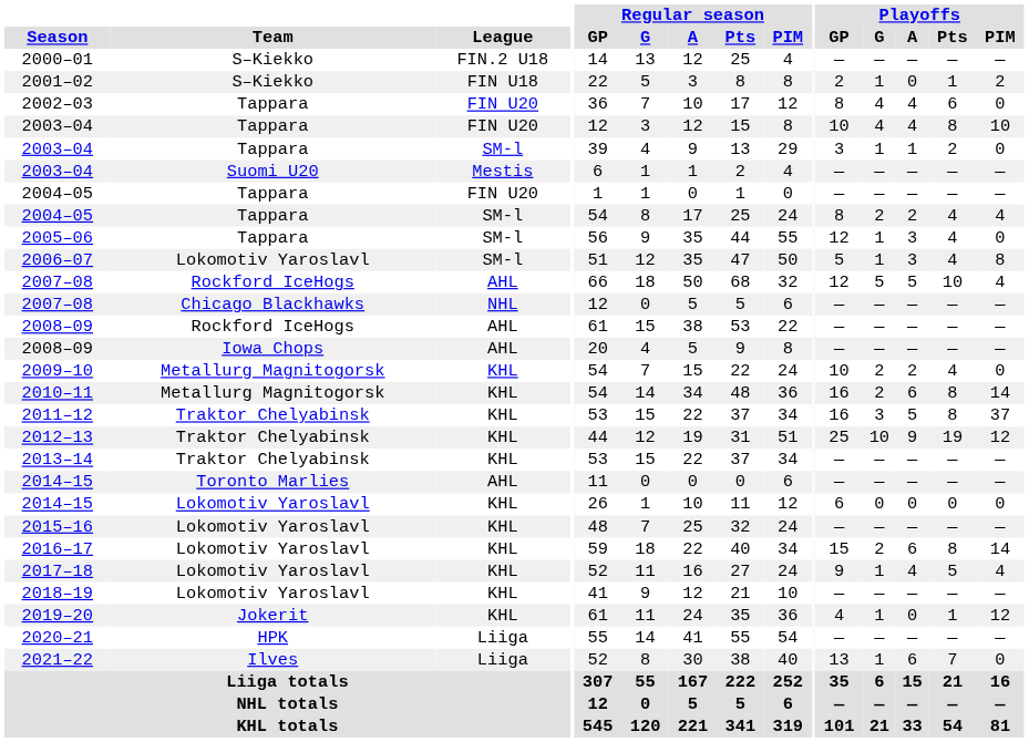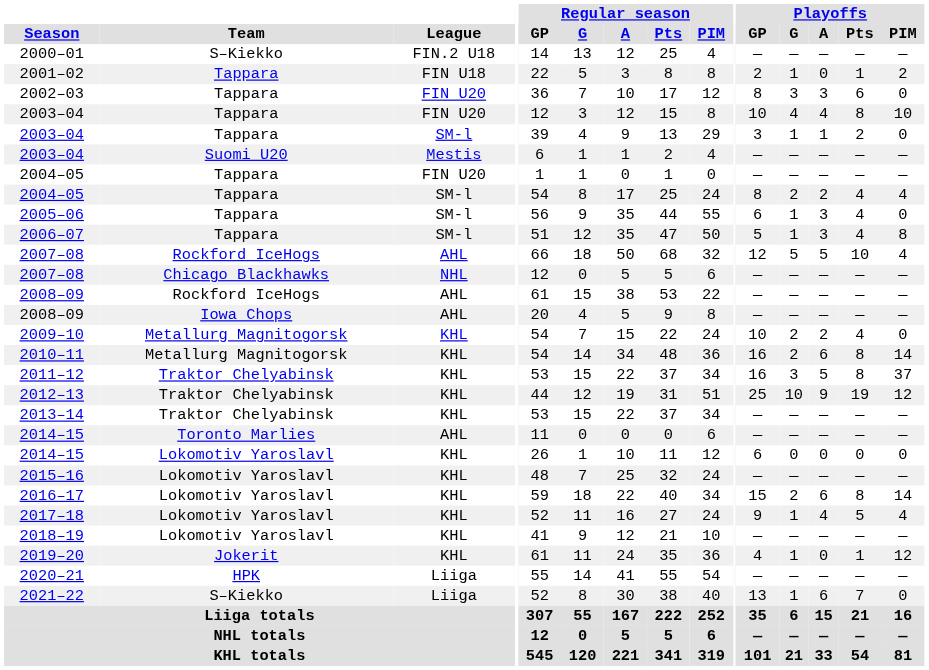2001–02 | Team: S–Kiekko -> Tappara
2002–03 | Playoffs / G: 4 -> 3
2002–03 | Playoffs / A: 4 -> 3
2005–06 | Playoffs / GP: 12 -> 6
2006–07 | Team: Lokomotiv Yaroslavl -> Tappara
2021–22 | Team: Ilves -> S–Kiekko
